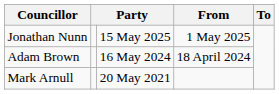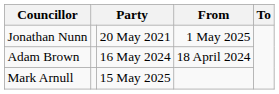Jonathan Nunn | column 3: 15 May 2025 -> 20 May 2021
Mark Arnull | column 3: 20 May 2021 -> 15 May 2025
